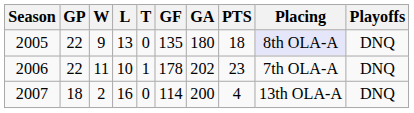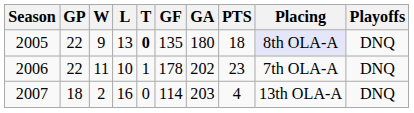2005 | T: normal -> bold
2007 | GA: 200 -> 203
